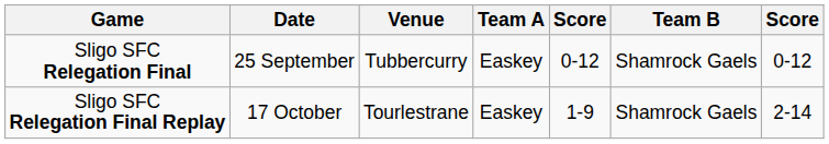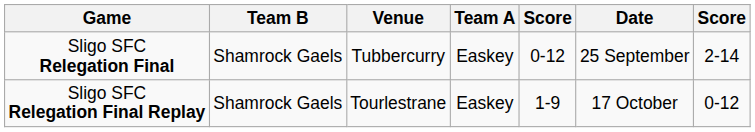columns swapped: Date <-> Team B
Sligo SFC Relegation Final | column 7: 0-12 -> 2-14
Sligo SFC Relegation Final Replay | column 7: 2-14 -> 0-12
